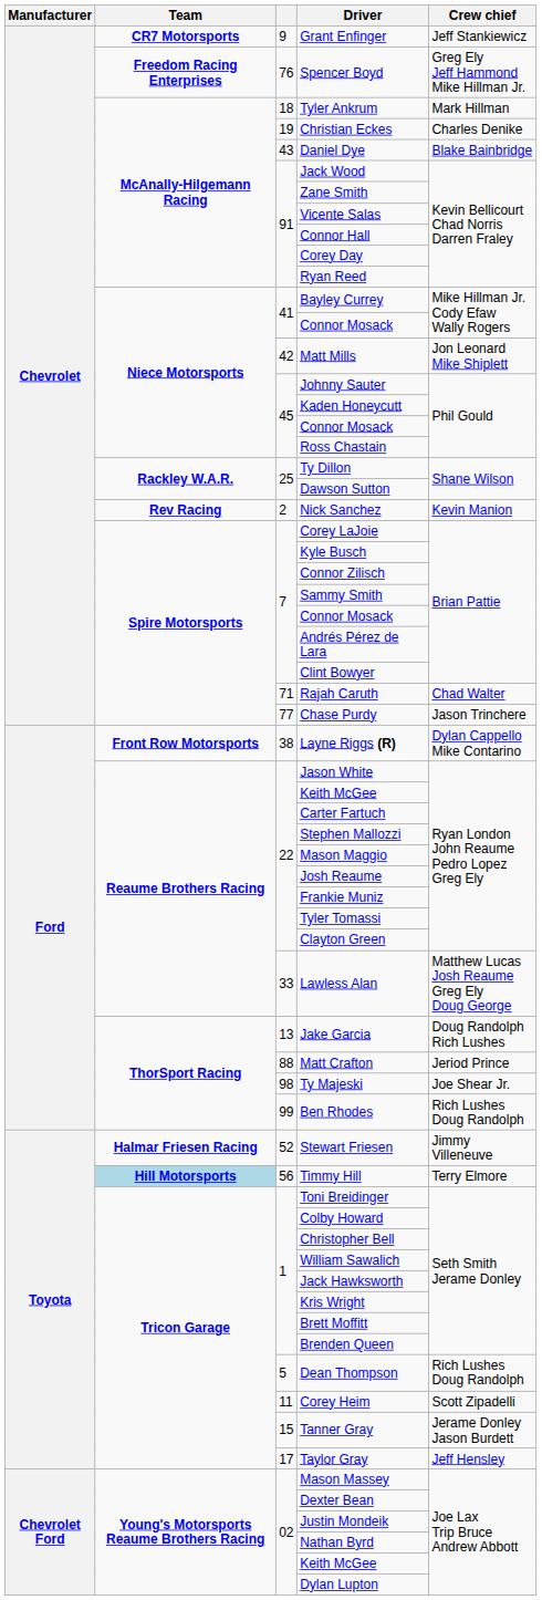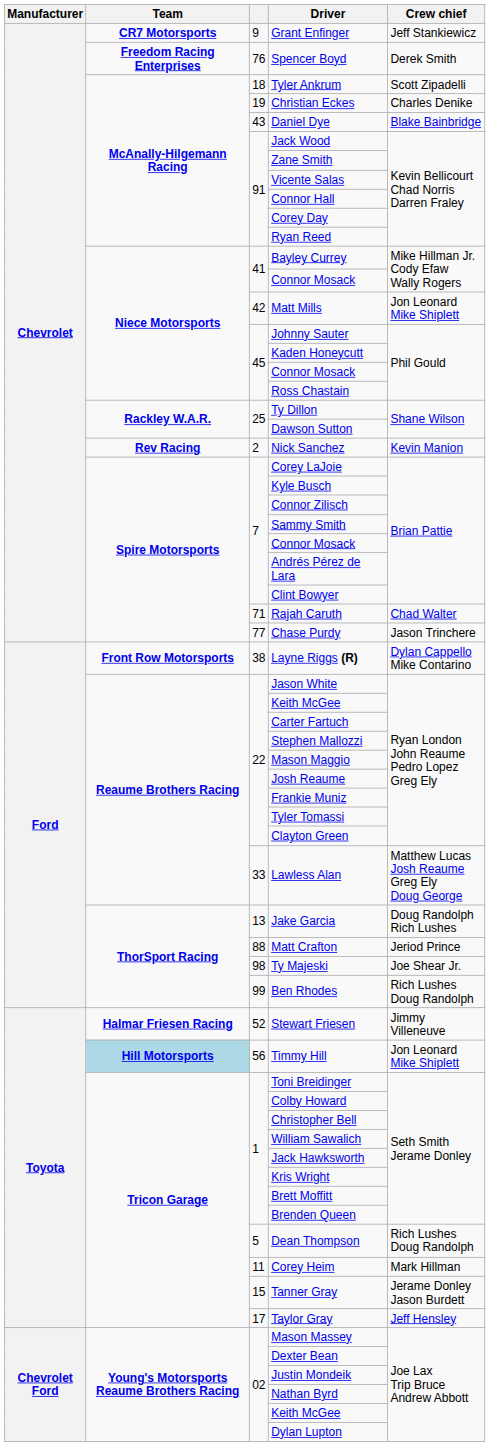Spencer Boyd | Crew chief: Greg Ely Jeff Hammond Mike Hillman Jr. -> Derek Smith
Tyler Ankrum | Crew chief: Mark Hillman -> Scott Zipadelli
Timmy Hill | Crew chief: Terry Elmore -> Jon Leonard Mike Shiplett
Corey Heim | Crew chief: Scott Zipadelli -> Mark Hillman
